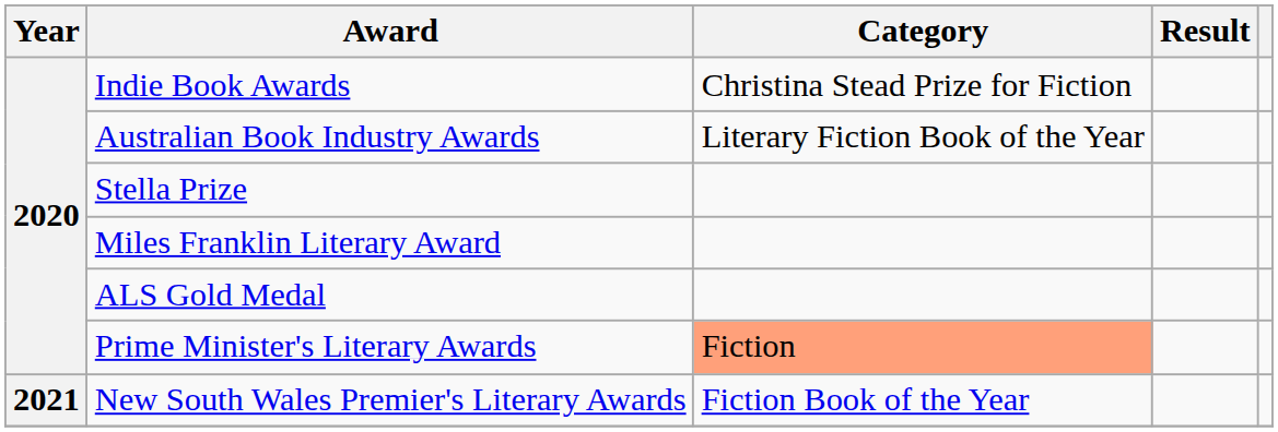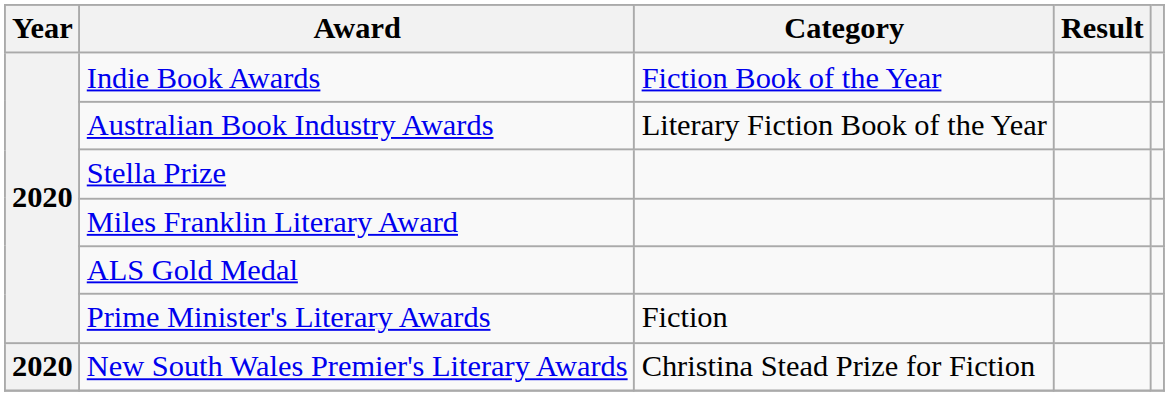Indie Book Awards | Category: Christina Stead Prize for Fiction -> Fiction Book of the Year
Prime Minister's Literary Awards | Category: lightsalmon background -> no background
New South Wales Premier's Literary Awards | Year: 2021 -> 2020
New South Wales Premier's Literary Awards | Category: Fiction Book of the Year -> Christina Stead Prize for Fiction
